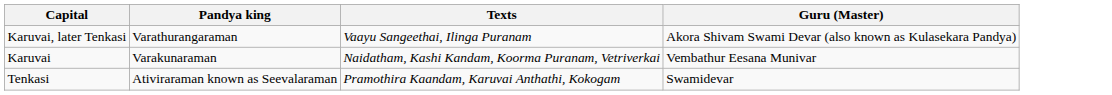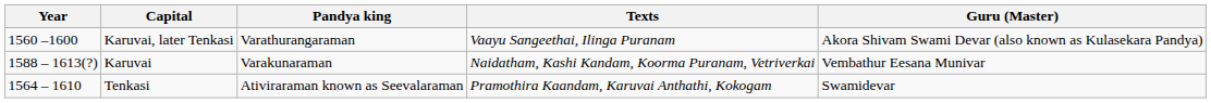+ column: Year | 1560 –1600 | 1588 – 1613(?) | 1564 – 1610
